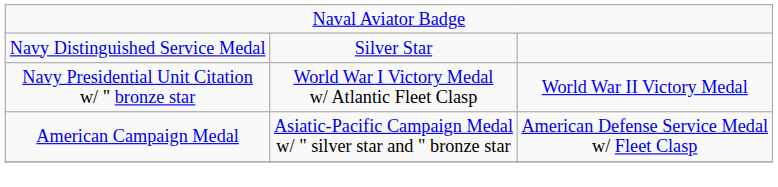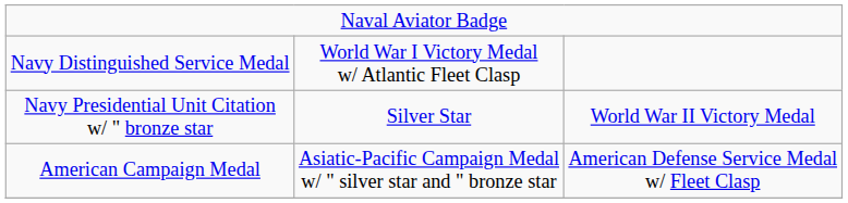Navy Distinguished Service Medal | column 2: Silver Star -> World War I Victory Medal w/ Atlantic Fleet Clasp
Navy Presidential Unit Citation w/ " bronze star | column 2: World War I Victory Medal w/ Atlantic Fleet Clasp -> Silver Star
